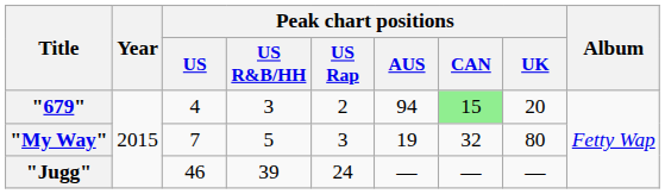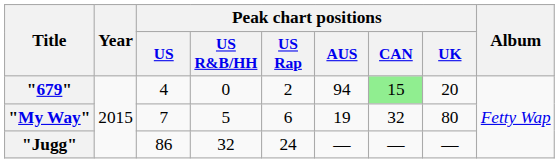"679" | Peak chart positions / US R&B/HH: 3 -> 0
"My Way" | Peak chart positions / US Rap: 3 -> 6
"Jugg" | Peak chart positions / US: 46 -> 86
"Jugg" | Peak chart positions / US R&B/HH: 39 -> 32
